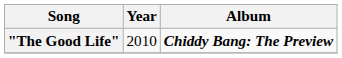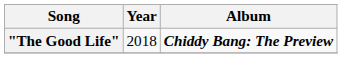"The Good Life" | Year: 2010 -> 2018
